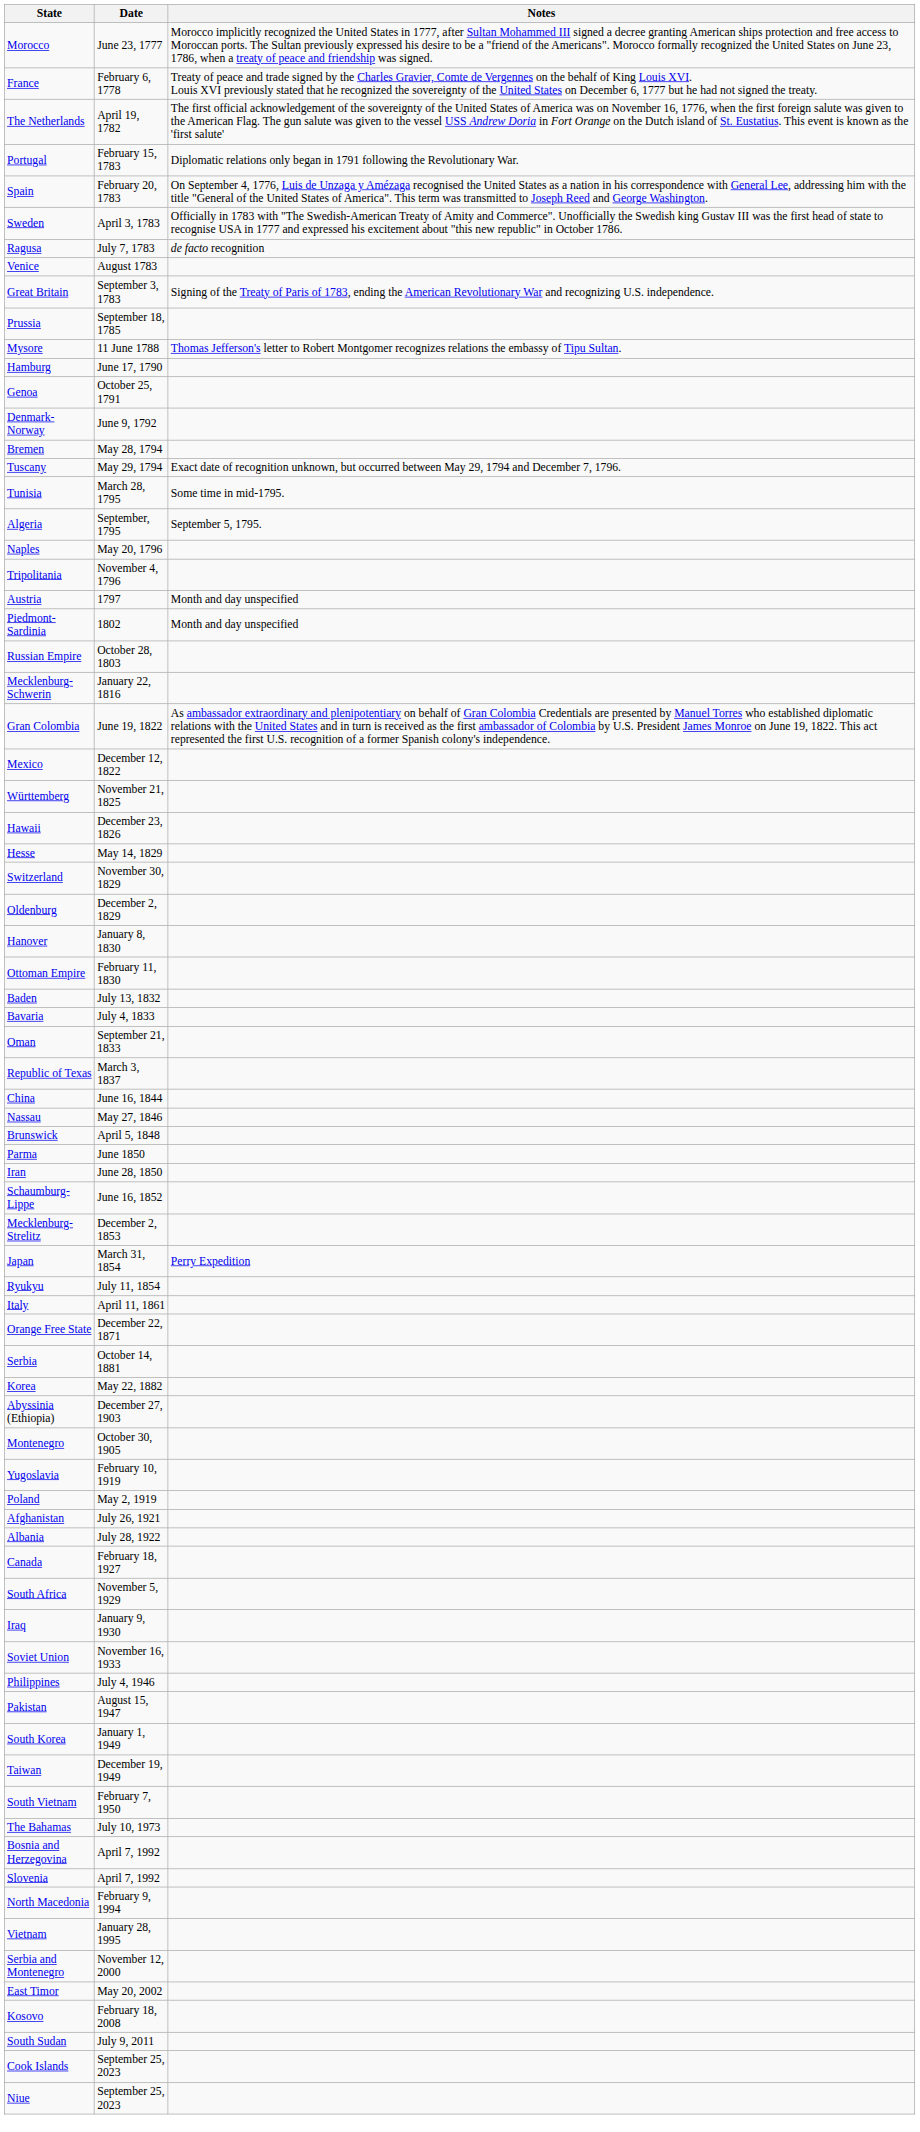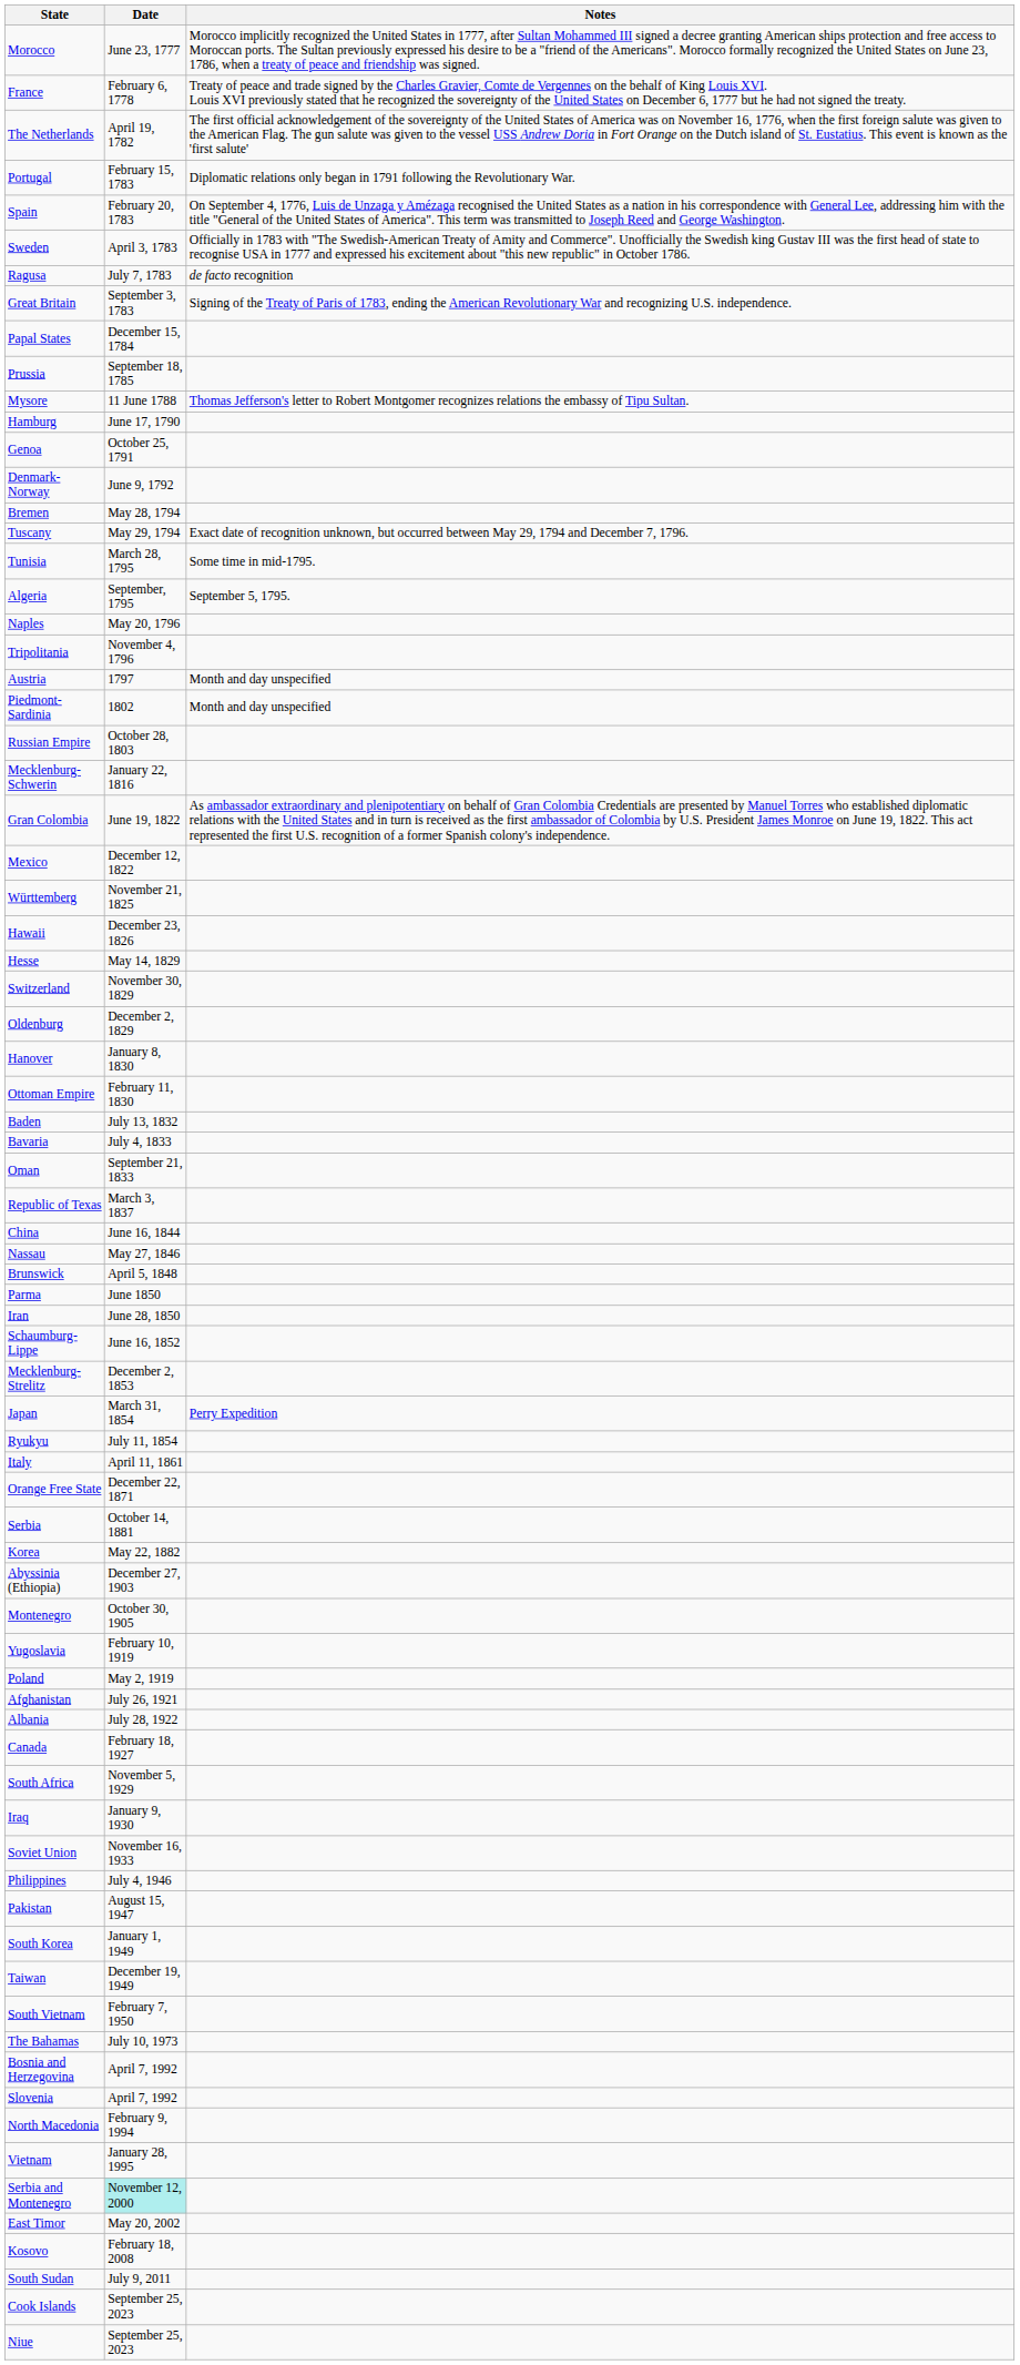- row: Venice | August 1783
+ row: Papal States | December 15, 1784
Serbia and Montenegro | Date: no background -> paleturquoise background
